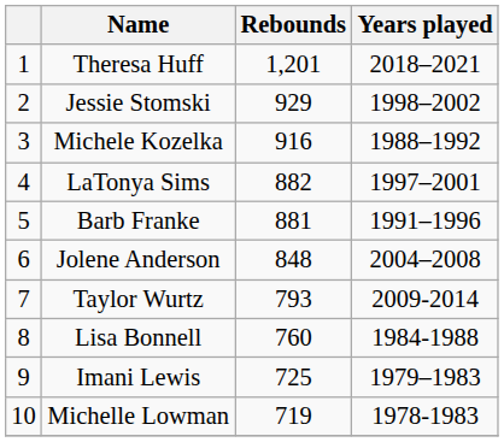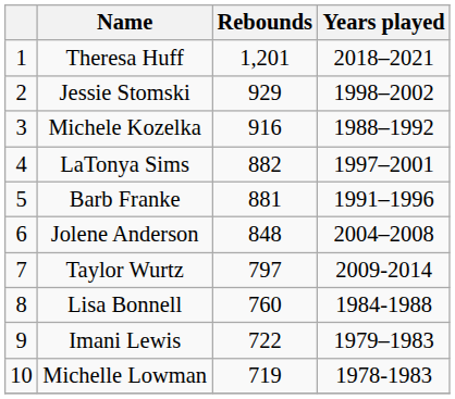Taylor Wurtz | Rebounds: 793 -> 797
Imani Lewis | Rebounds: 725 -> 722
